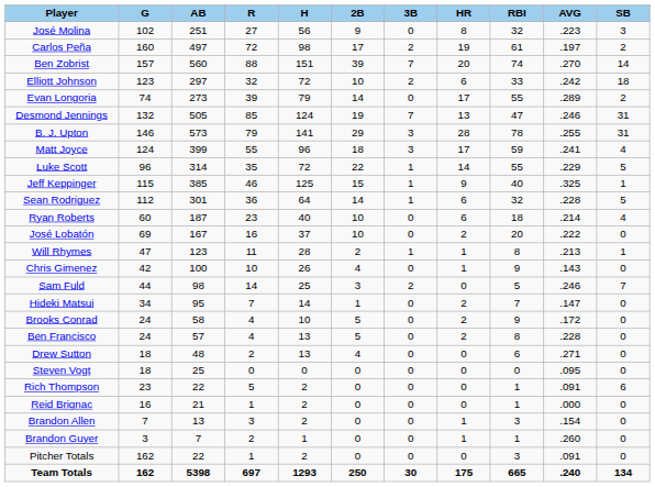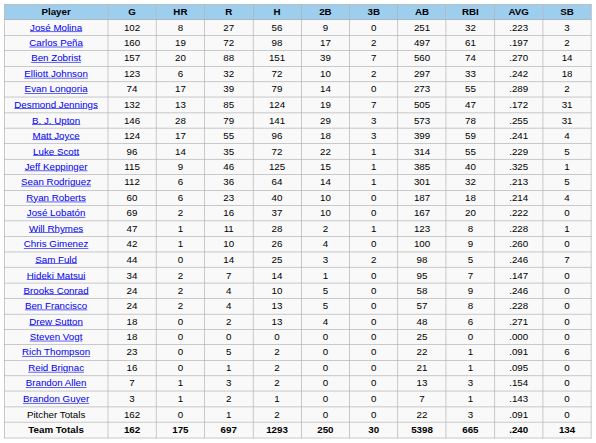columns swapped: AB <-> HR
Desmond Jennings | AVG: .246 -> .172
Sean Rodriguez | AVG: .228 -> .213
Will Rhymes | AVG: .213 -> .228
Chris Gimenez | AVG: .143 -> .260
Brooks Conrad | AVG: .172 -> .246
Steven Vogt | AVG: .095 -> .000
Reid Brignac | AVG: .000 -> .095
Brandon Guyer | AVG: .260 -> .143
